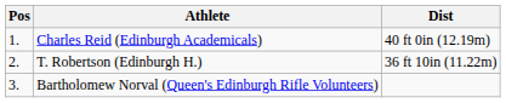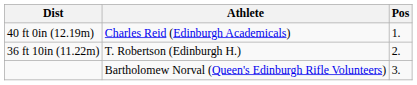columns swapped: Pos <-> Dist
